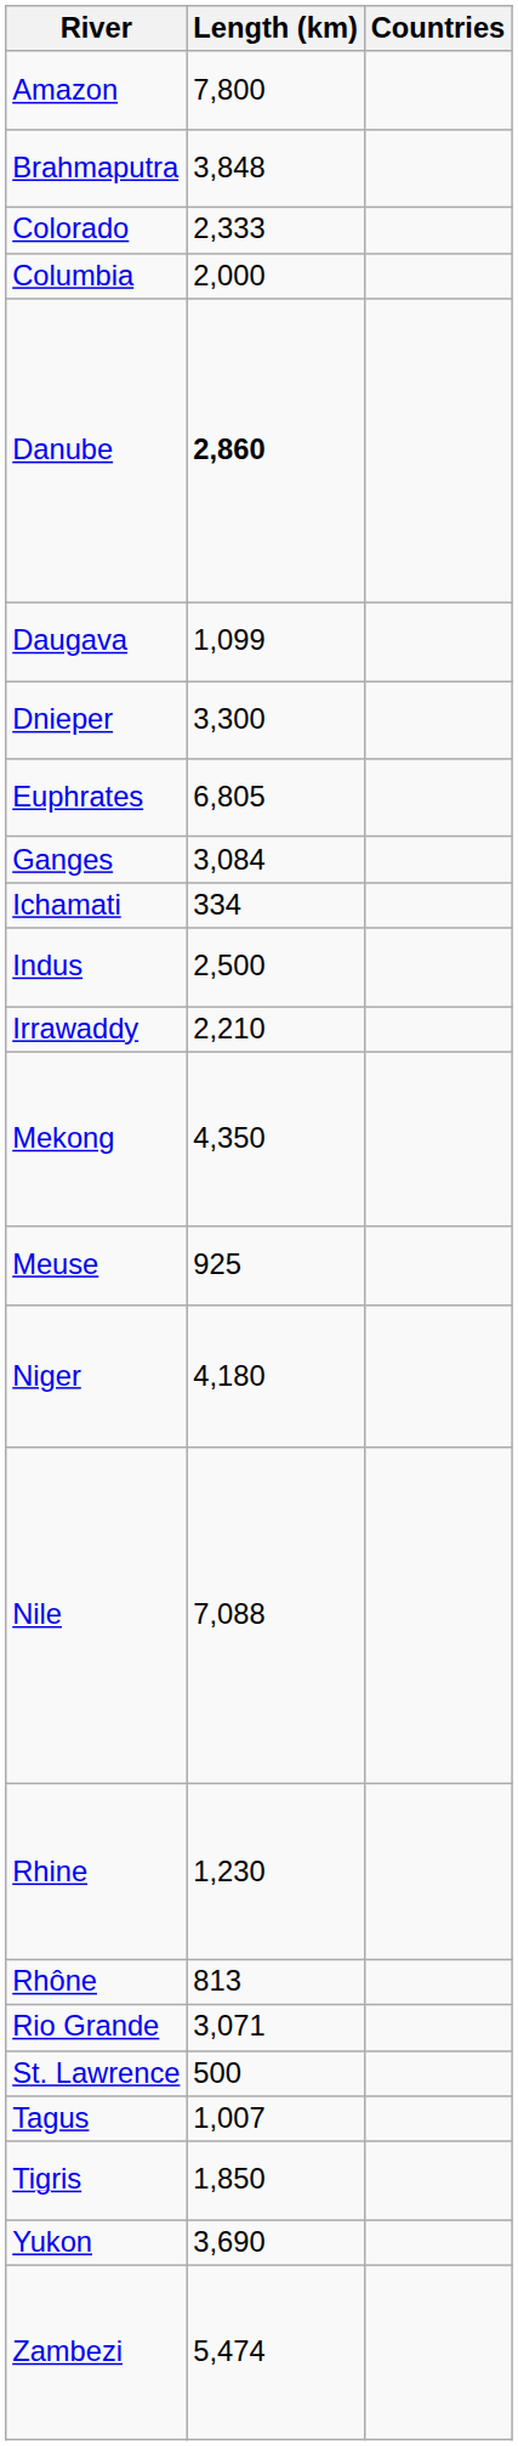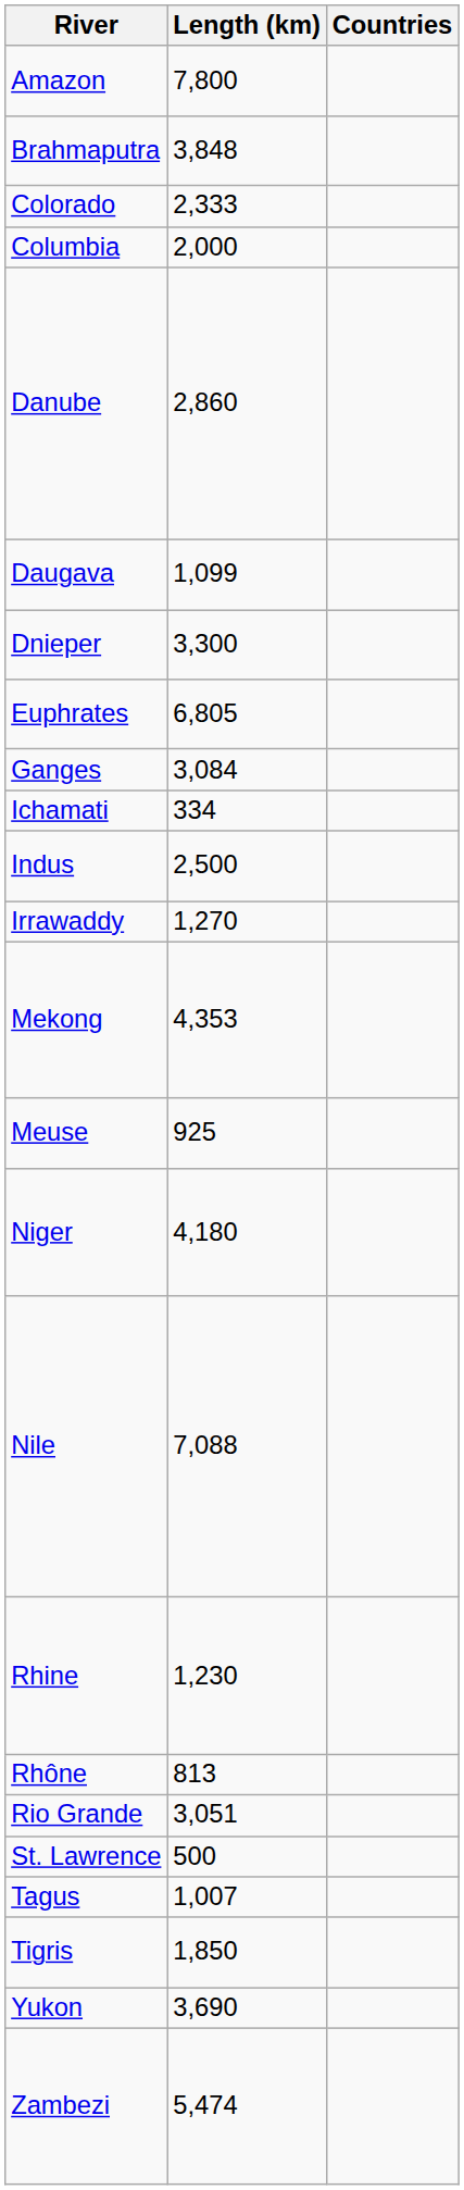Danube | Length (km): bold -> normal
Irrawaddy | Length (km): 2,210 -> 1,270
Mekong | Length (km): 4,350 -> 4,353
Rio Grande | Length (km): 3,071 -> 3,051
